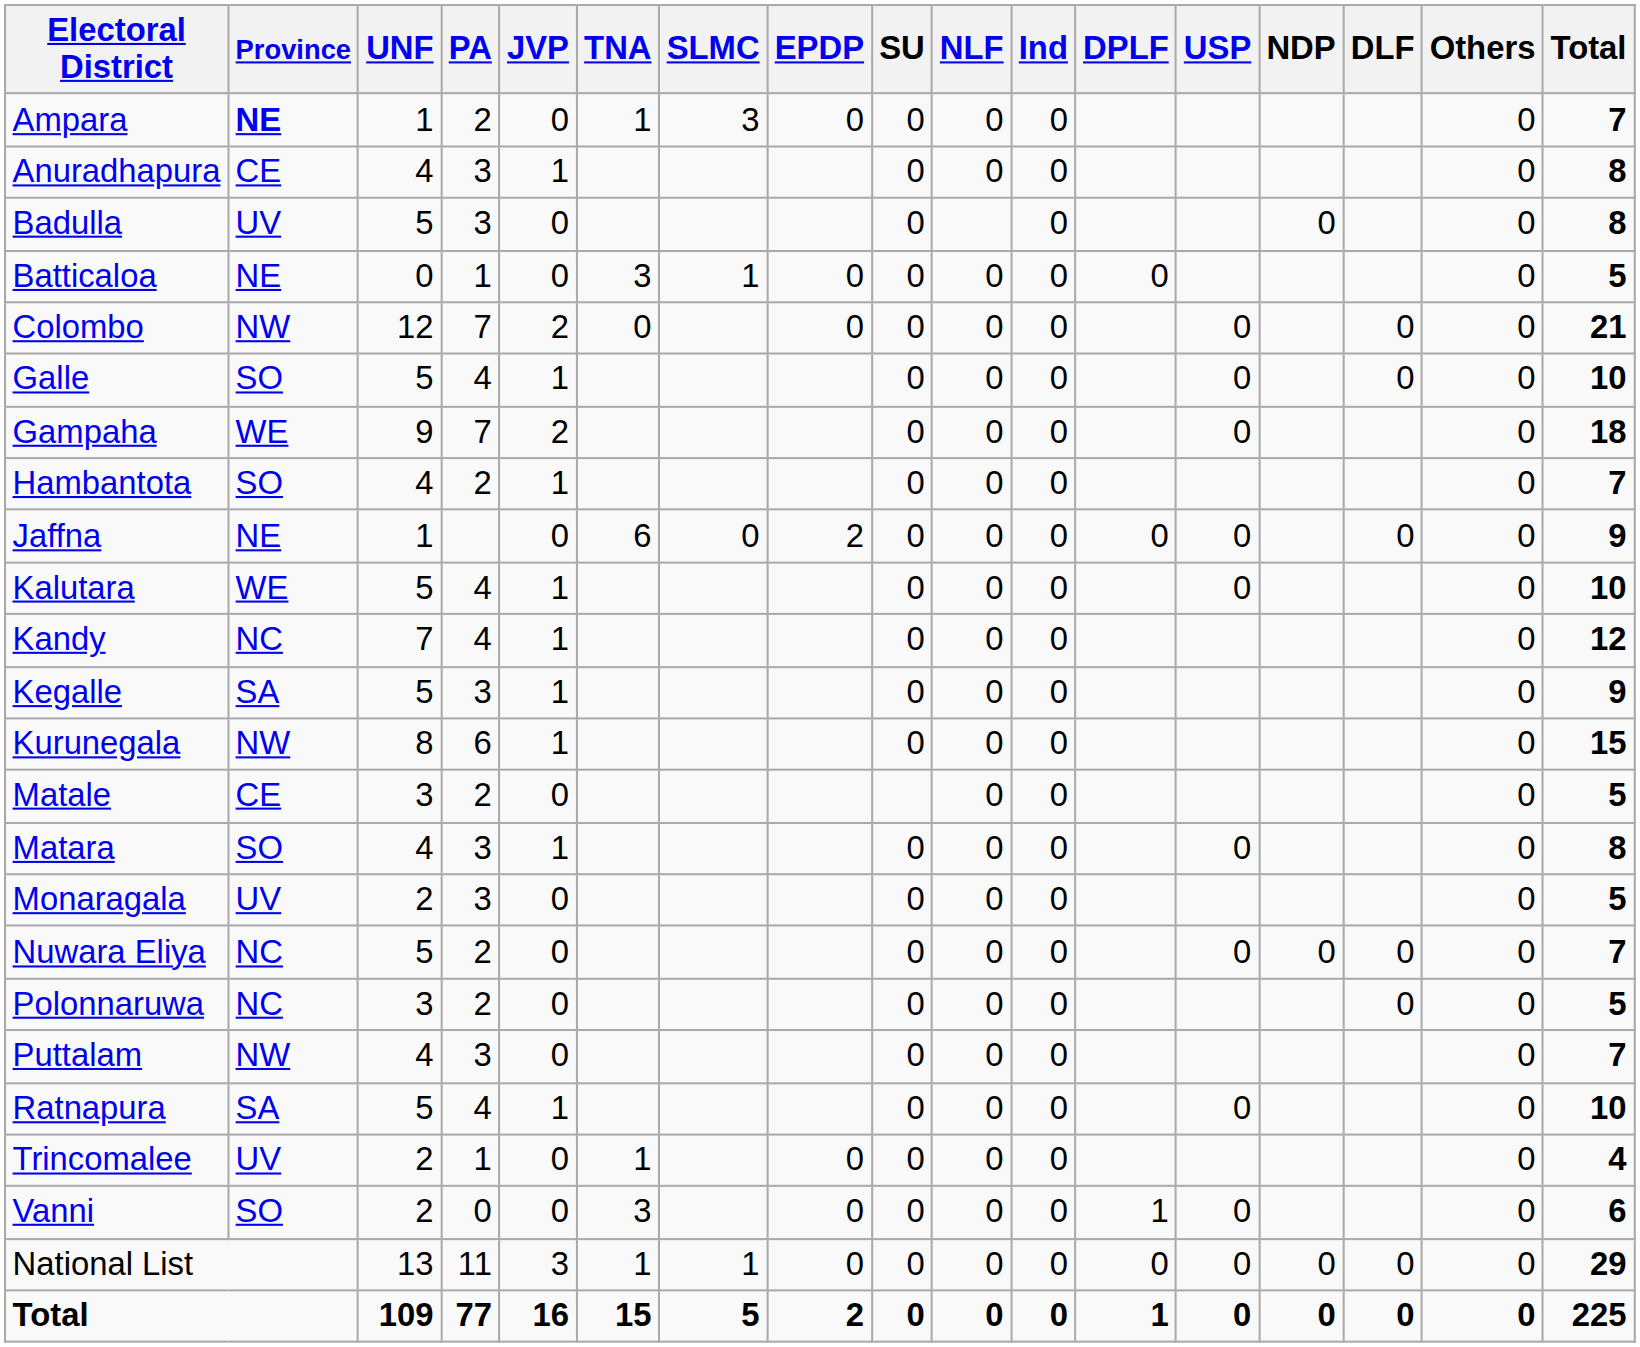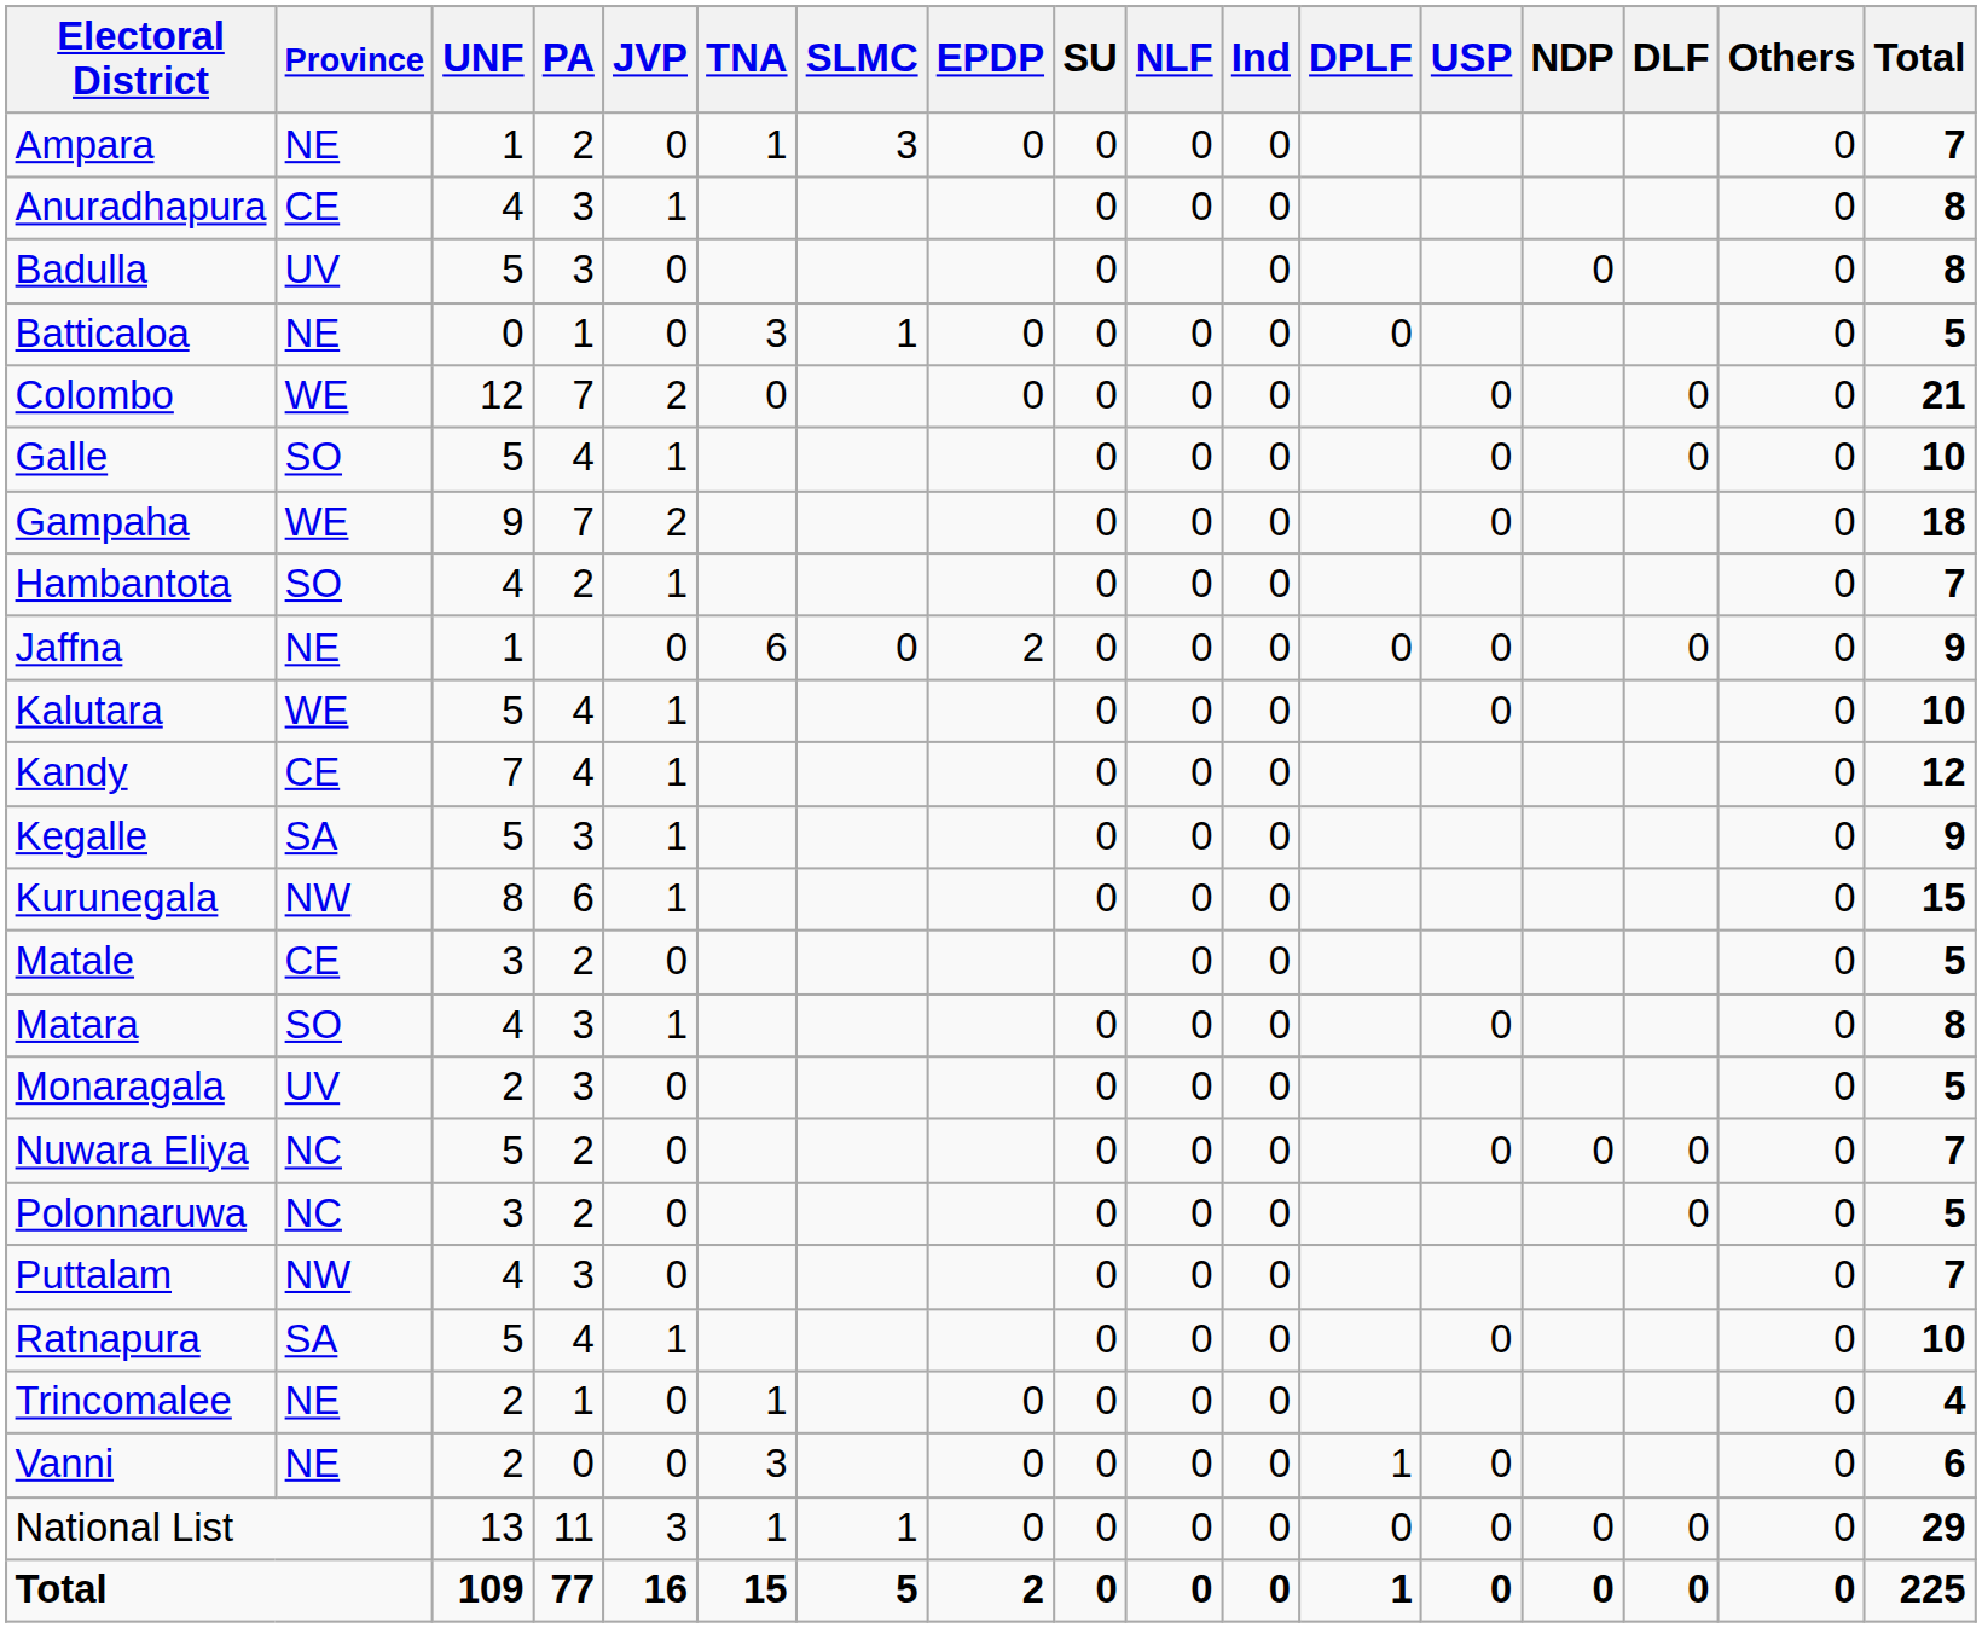Ampara | Province: bold -> normal
Colombo | Province: NW -> WE
Kandy | Province: NC -> CE
Trincomalee | Province: UV -> NE
Vanni | Province: SO -> NE
